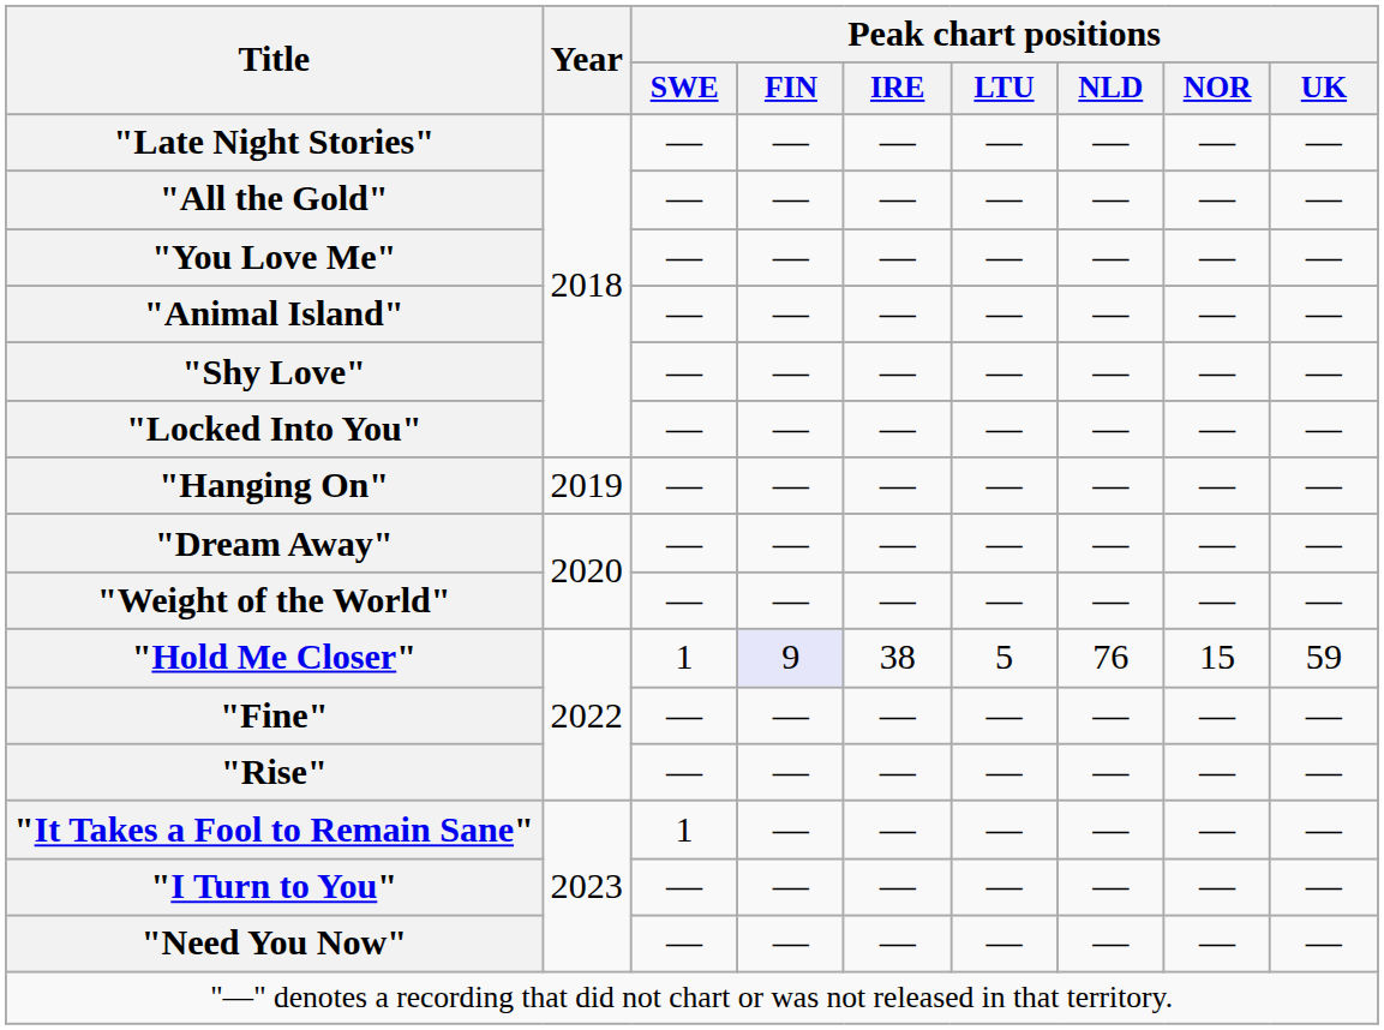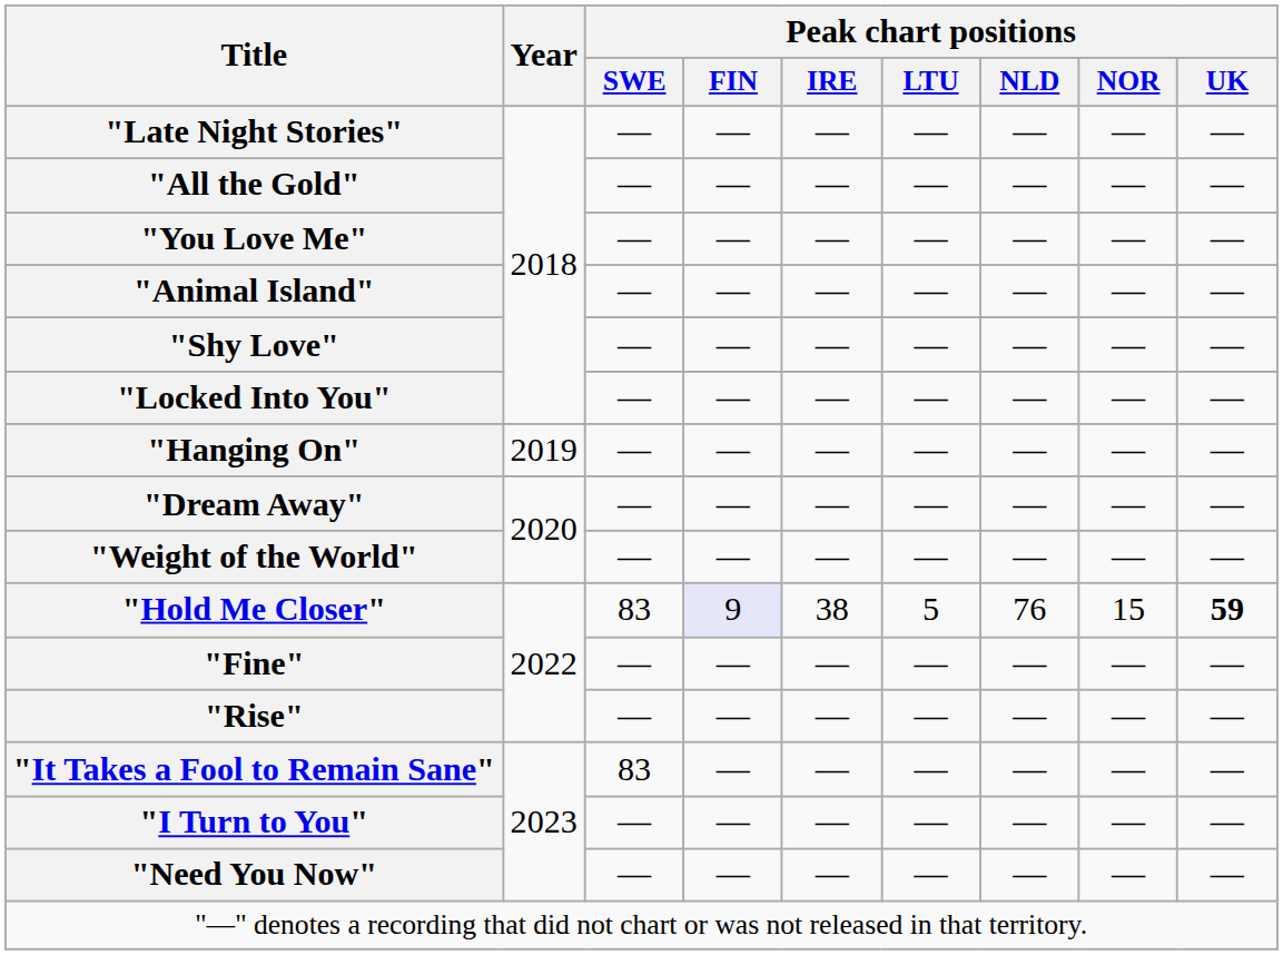"Hold Me Closer" | Peak chart positions / SWE: 1 -> 83
"Hold Me Closer" | Peak chart positions / UK: normal -> bold
"It Takes a Fool to Remain Sane" | Peak chart positions / SWE: 1 -> 83
